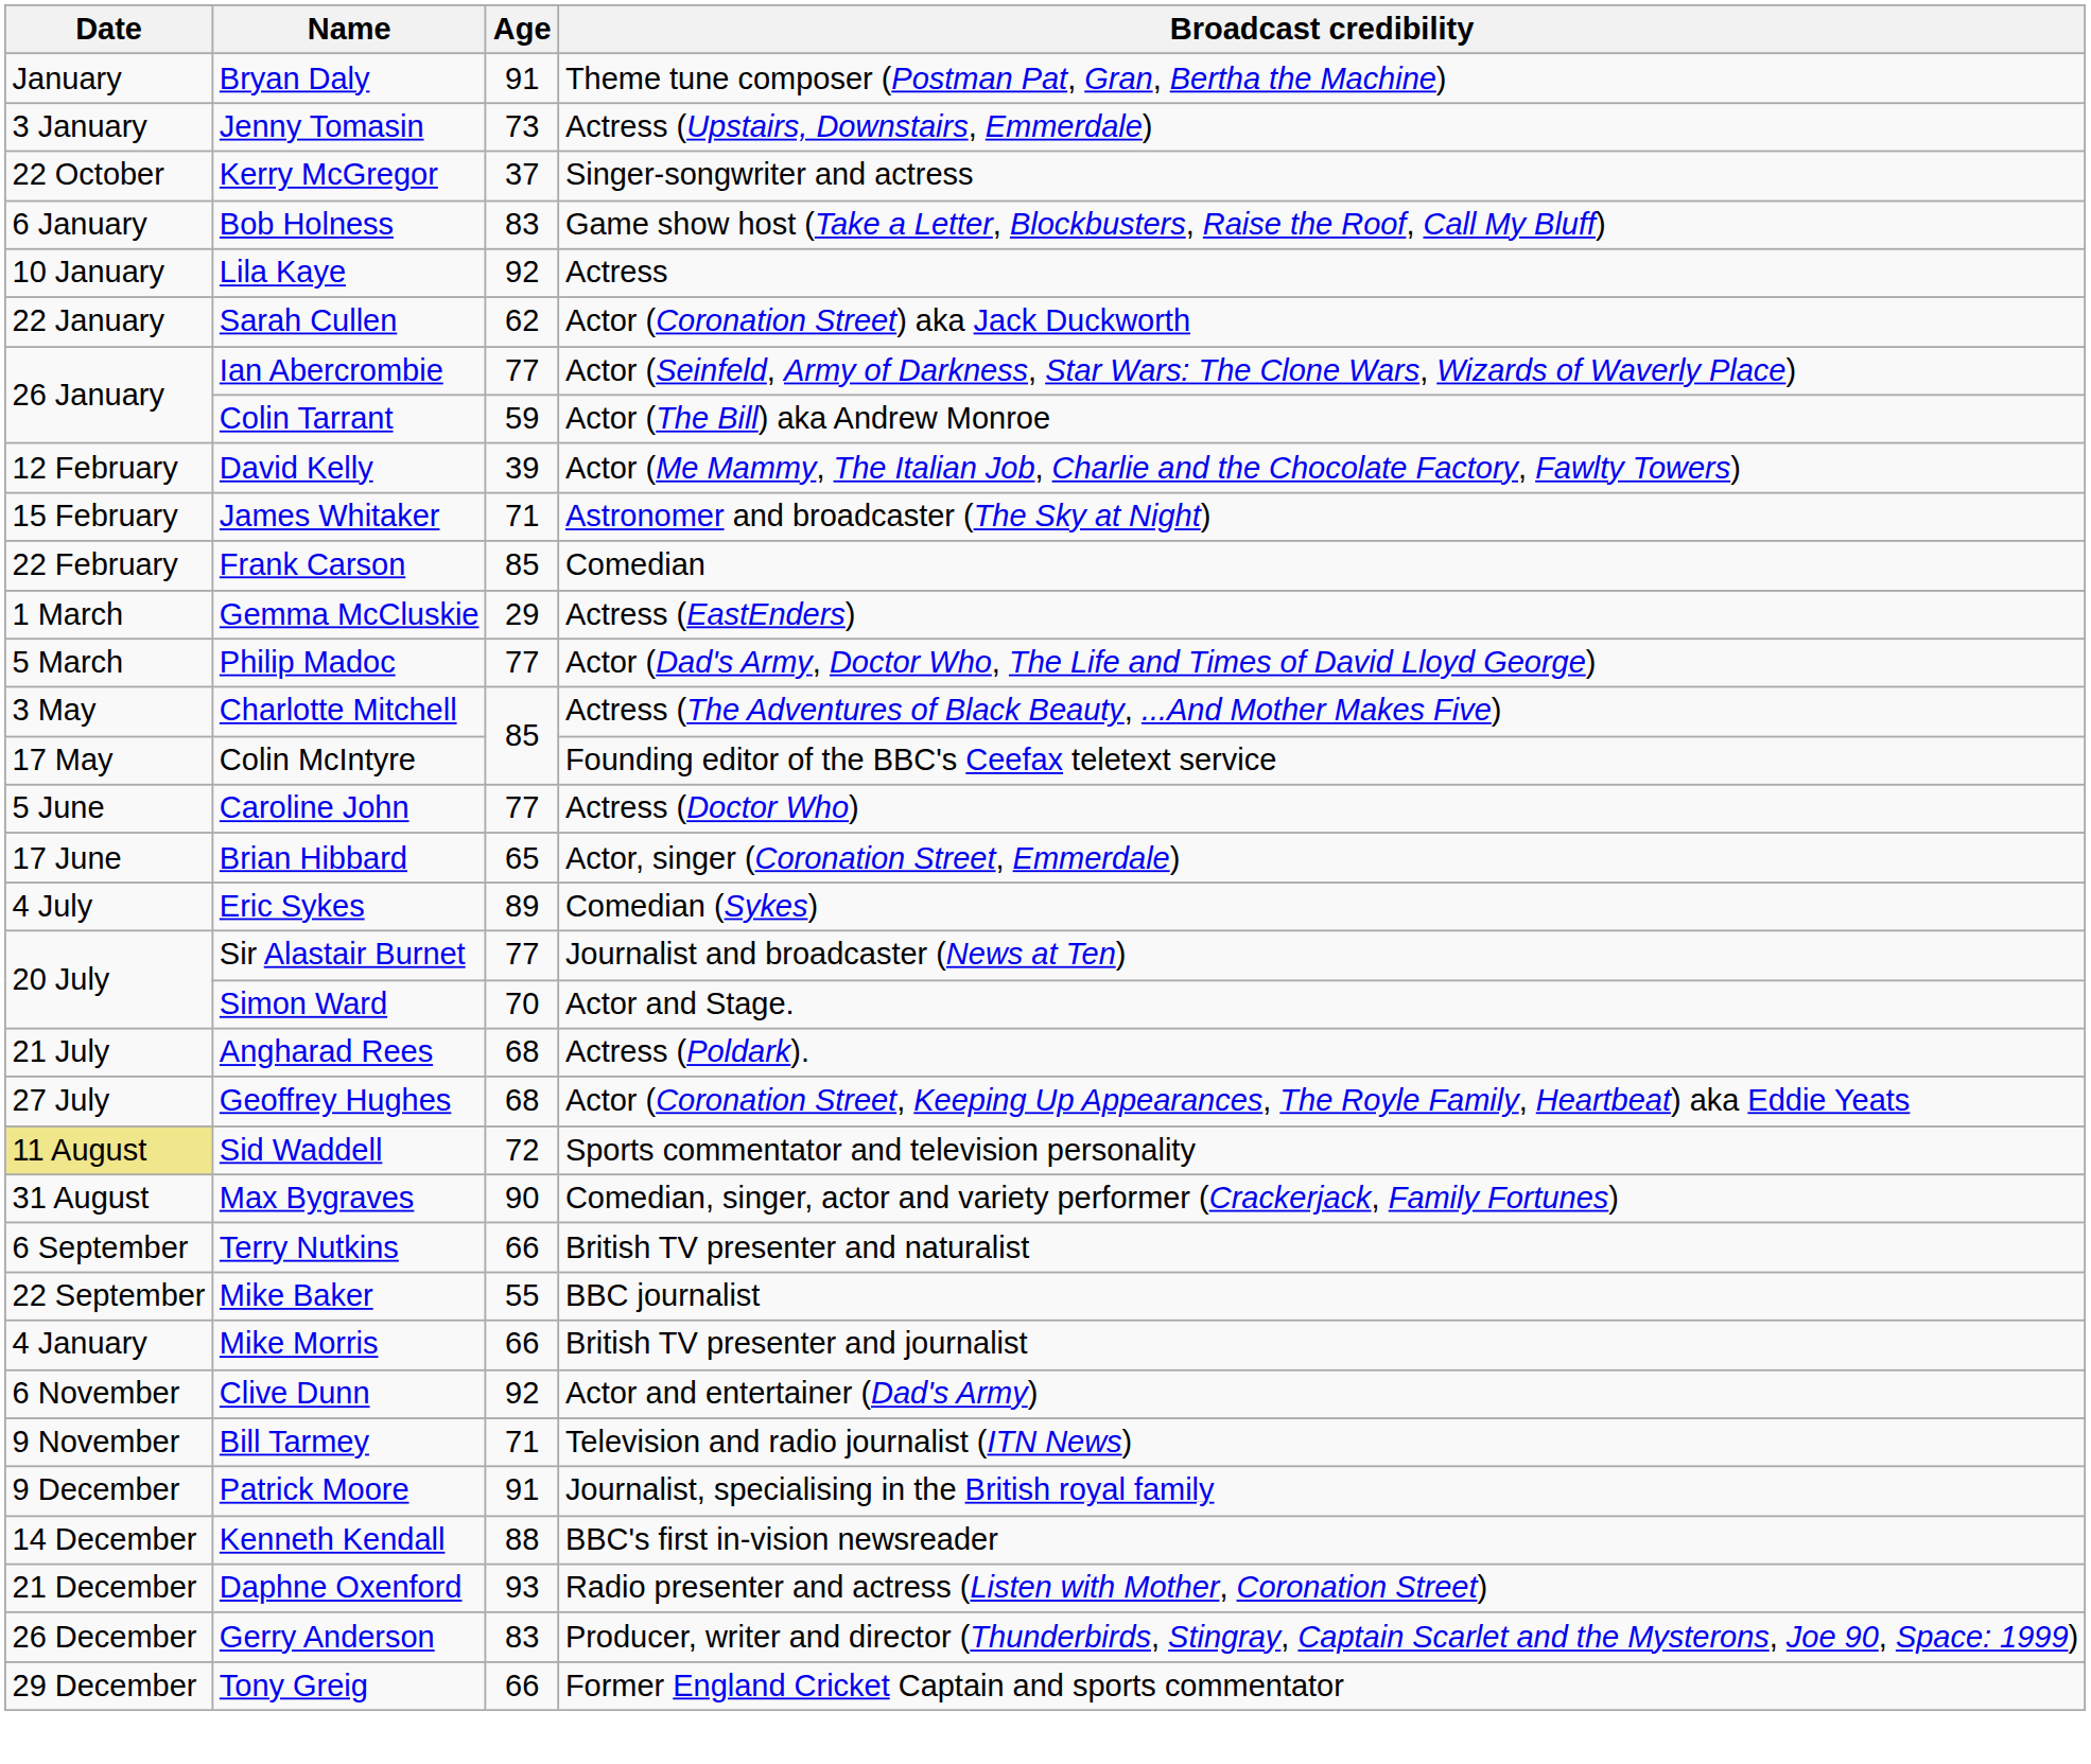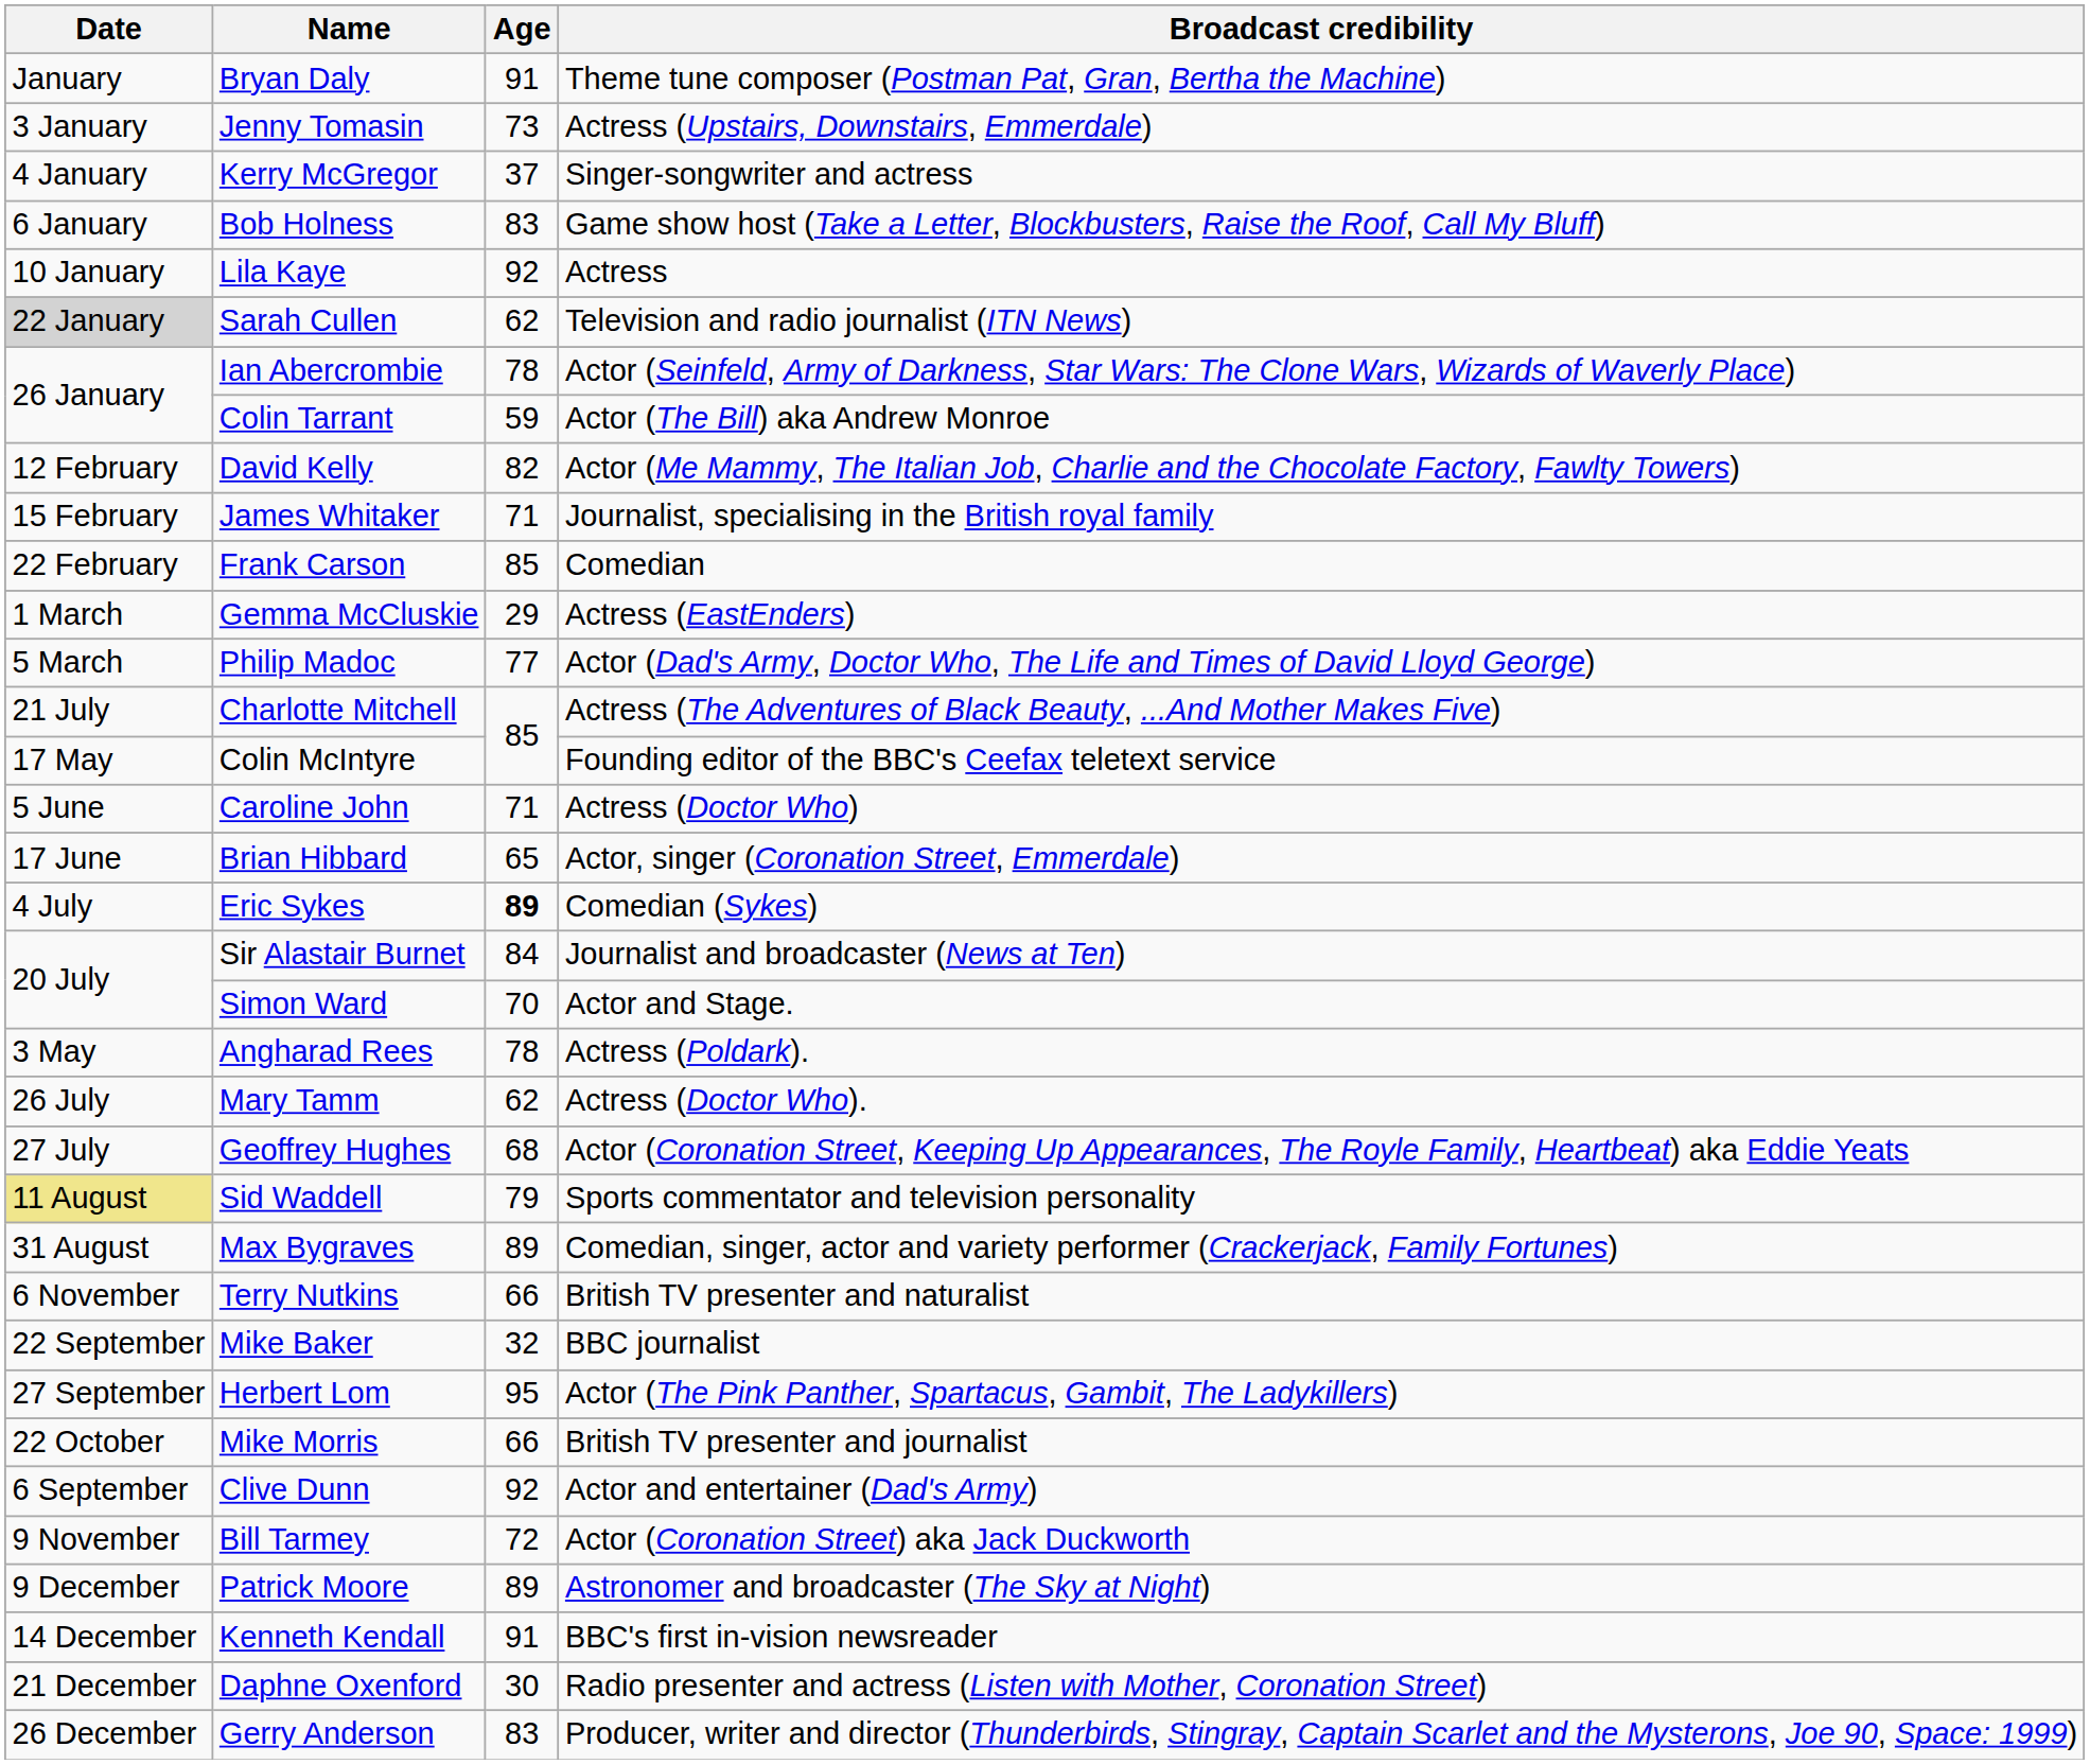Kerry McGregor | Date: 22 October -> 4 January
Sarah Cullen | Date: no background -> lightgrey background
Sarah Cullen | Broadcast credibility: Actor (Coronation Street) aka Jack Duckworth -> Television and radio journalist (ITN News)
Ian Abercrombie | Age: 77 -> 78
David Kelly | Age: 39 -> 82
James Whitaker | Broadcast credibility: Astronomer and broadcaster (The Sky at Night) -> Journalist, specialising in the British royal family
Charlotte Mitchell | Date: 3 May -> 21 July
Caroline John | Age: 77 -> 71
Eric Sykes | Age: normal -> bold
Sir Alastair Burnet | Age: 77 -> 84
Angharad Rees | Date: 21 July -> 3 May
Angharad Rees | Age: 68 -> 78
+ row: 26 July | Mary Tamm | 62 | Actress (Doctor Who).
Sid Waddell | Age: 72 -> 79
Max Bygraves | Age: 90 -> 89
Terry Nutkins | Date: 6 September -> 6 November
Mike Baker | Age: 55 -> 32
+ row: 27 September | Herbert Lom | 95 | Actor (The Pink Panther, Spartacus, Gambit, The Ladykillers)
Mike Morris | Date: 4 January -> 22 October
Clive Dunn | Date: 6 November -> 6 September
Bill Tarmey | Age: 71 -> 72
Bill Tarmey | Broadcast credibility: Television and radio journalist (ITN News) -> Actor (Coronation Street) aka Jack Duckworth
Patrick Moore | Age: 91 -> 89
Patrick Moore | Broadcast credibility: Journalist, specialising in the British royal family -> Astronomer and broadcaster (The Sky at Night)
Kenneth Kendall | Age: 88 -> 91
Daphne Oxenford | Age: 93 -> 30
- row: 29 December | Tony Greig | 66 | Former England Cricket Captain and sports commentator
